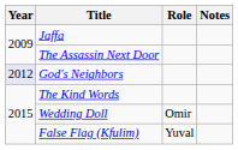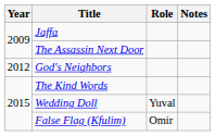God's Neighbors | Year: lavender background -> no background
Wedding Doll | Role: Omir -> Yuval
False Flag (Kfulim) | Role: Yuval -> Omir
